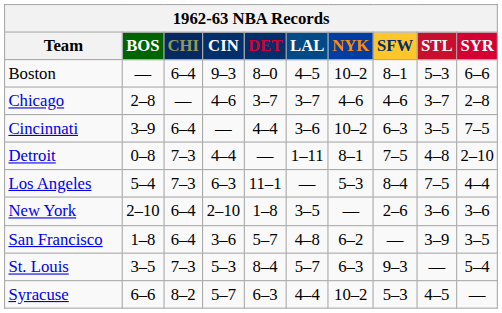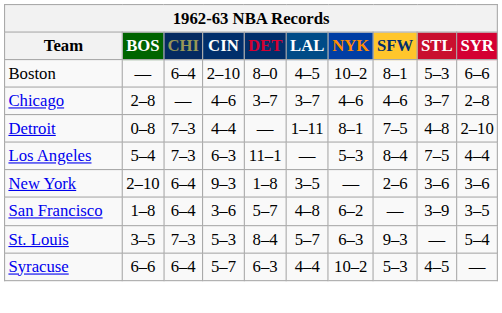Boston | CIN: 9–3 -> 2–10
- row: Cincinnati | 3–9 | 6–4 | — | 4–4 | 3–6 | 10–2 | 6–3 | 3–5 | 7–5
New York | CIN: 2–10 -> 9–3
Syracuse | CHI: 8–2 -> 6–4
